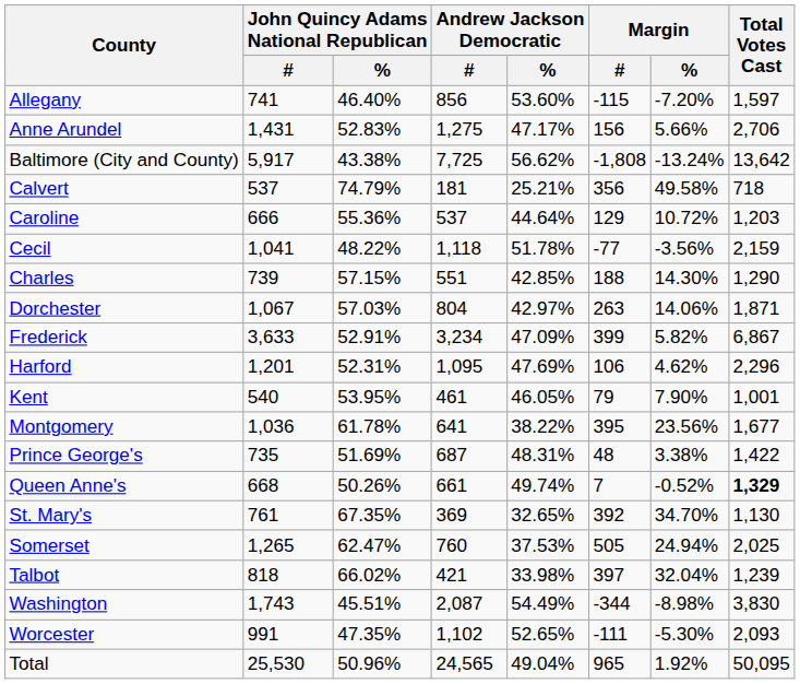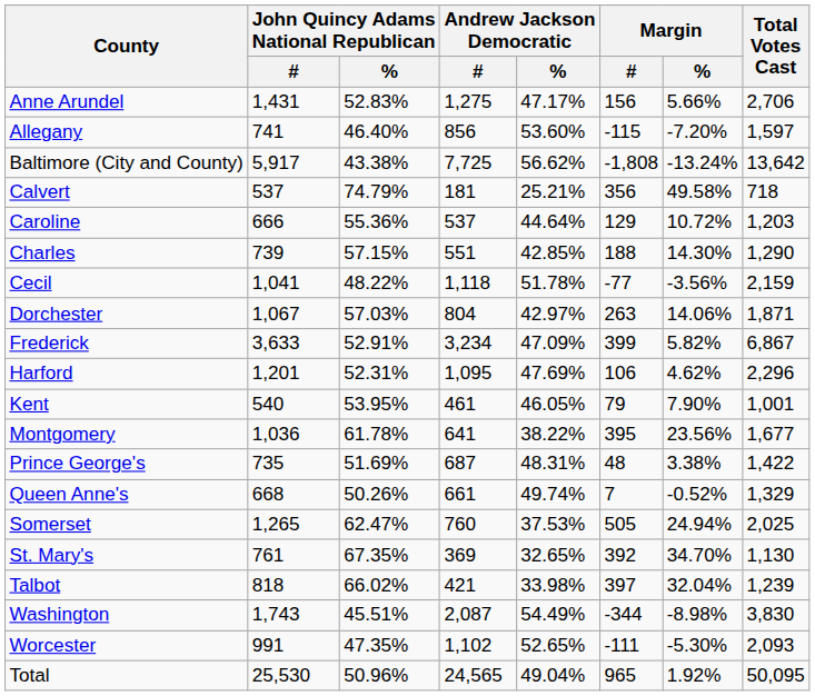rows swapped: Allegany <-> Anne Arundel
rows swapped: Cecil <-> Charles
Queen Anne's | Total Votes Cast: bold -> normal
rows swapped: St. Mary's <-> Somerset
